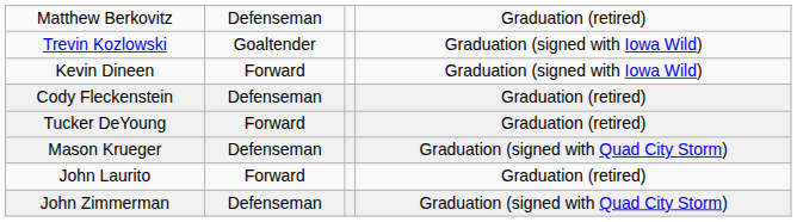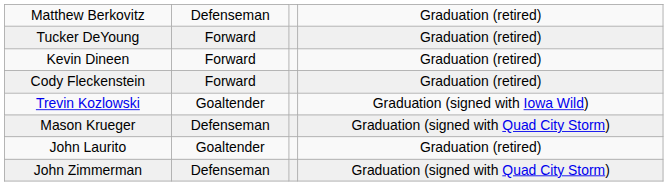rows swapped: Tucker DeYoung <-> Trevin Kozlowski
Kevin Dineen | column 4: Graduation (signed with Iowa Wild) -> Graduation (retired)
Cody Fleckenstein | column 2: Defenseman -> Forward
John Laurito | column 2: Forward -> Goaltender
